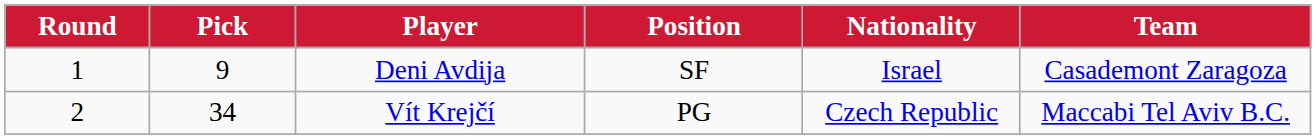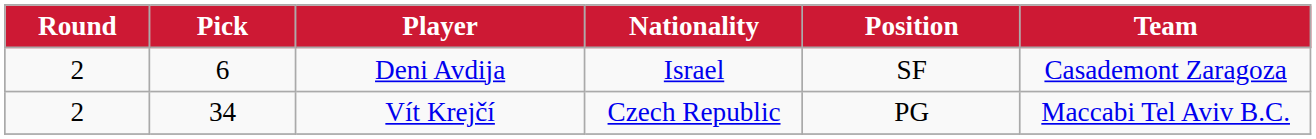columns swapped: Position <-> Nationality
Deni Avdija | Round: 1 -> 2
Deni Avdija | Pick: 9 -> 6
